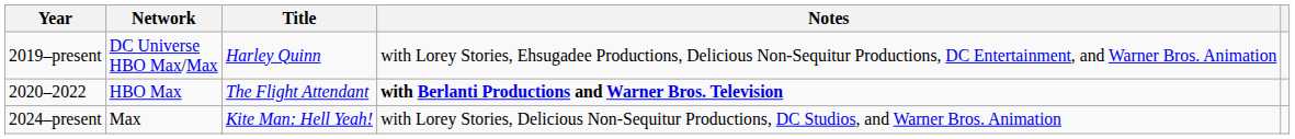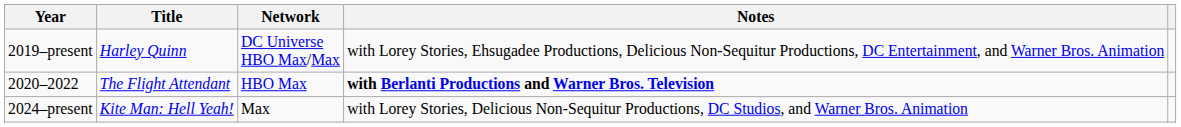columns swapped: Title <-> Network
